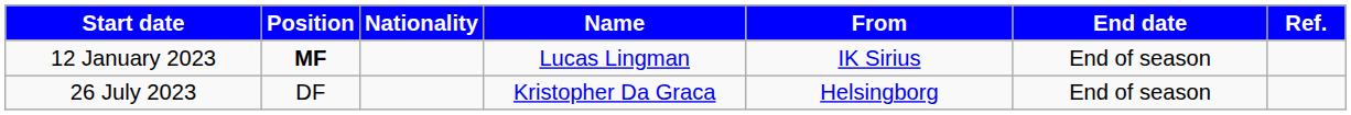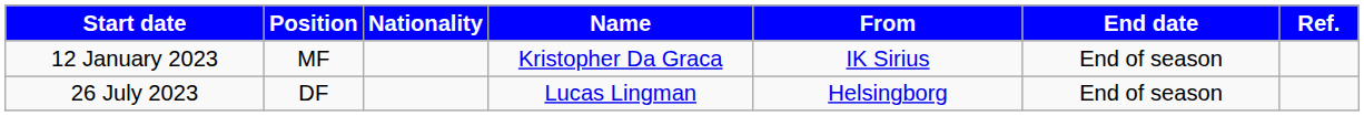12 January 2023 | Position: bold -> normal
12 January 2023 | Name: Lucas Lingman -> Kristopher Da Graca
26 July 2023 | Name: Kristopher Da Graca -> Lucas Lingman
